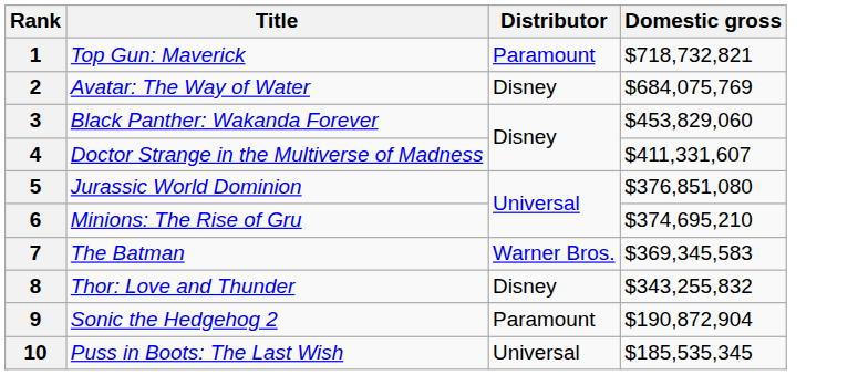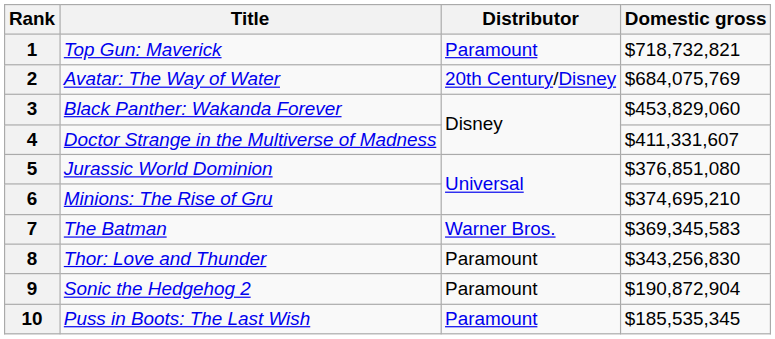2 | Distributor: Disney -> 20th Century/Disney
8 | Distributor: Disney -> Paramount
8 | Domestic gross: $343,255,832 -> $343,256,830
10 | Distributor: Universal -> Paramount
